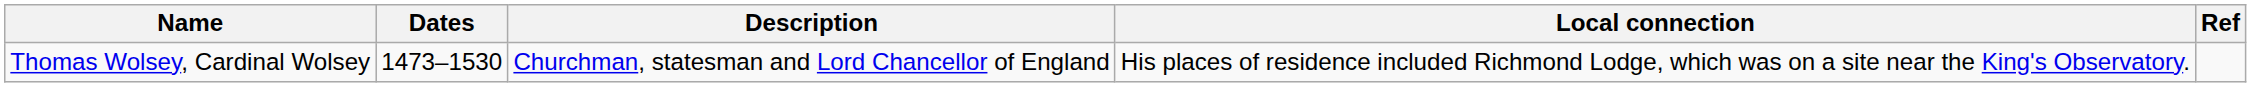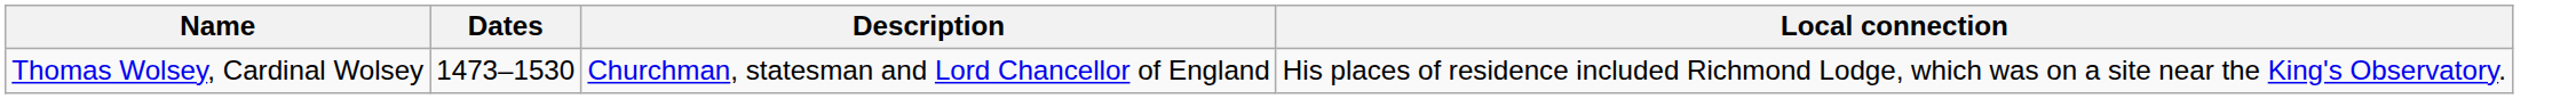- column: Ref
